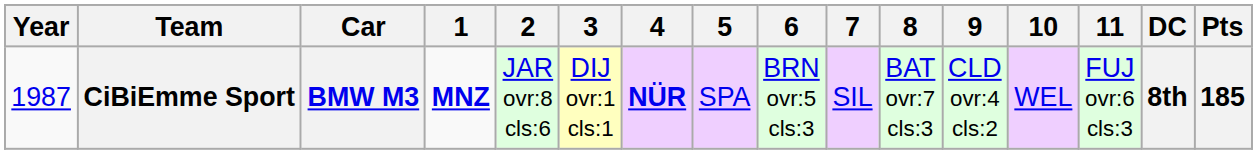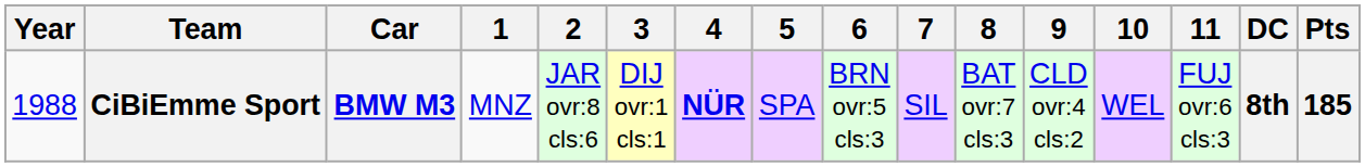CiBiEmme Sport | Year: 1987 -> 1988
CiBiEmme Sport | 1: bold -> normal
